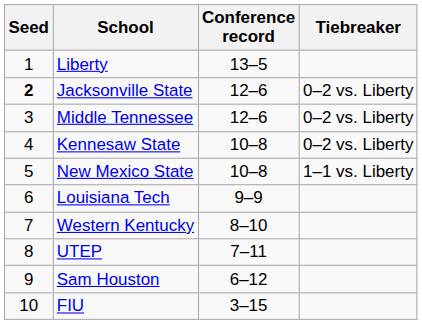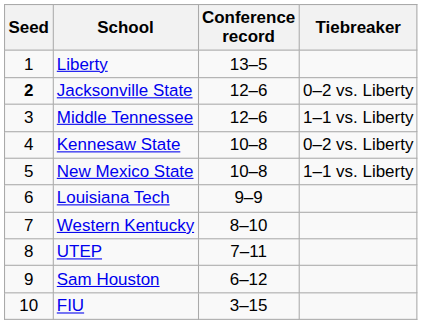Middle Tennessee | Tiebreaker: 0–2 vs. Liberty -> 1–1 vs. Liberty
